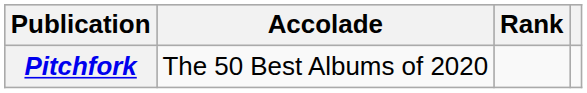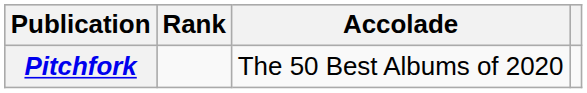columns swapped: Accolade <-> Rank
